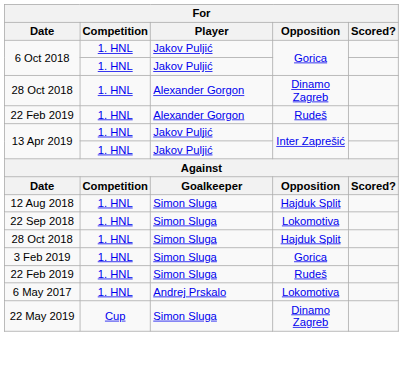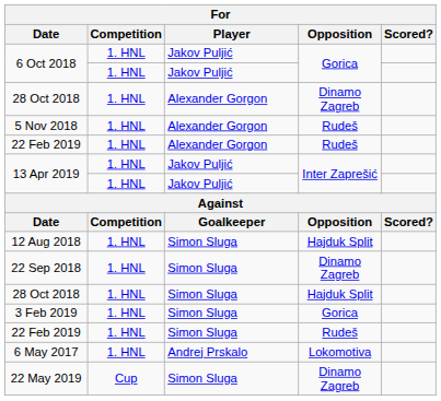+ row: 5 Nov 2018 | 1. HNL | Alexander Gorgon | Rudeš
22 Sep 2018 | Opposition: Lokomotiva -> Dinamo Zagreb
